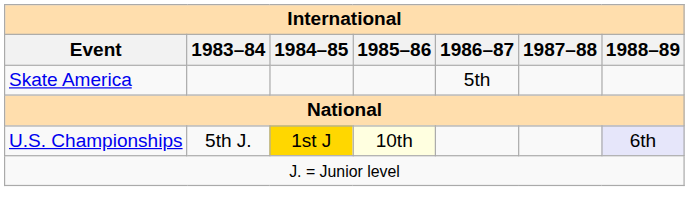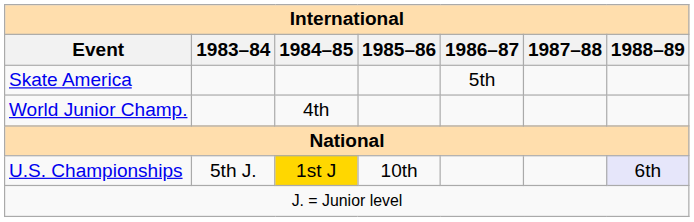+ row: World Junior Champ. | 4th
U.S. Championships | 1985–86: lightyellow background -> no background
